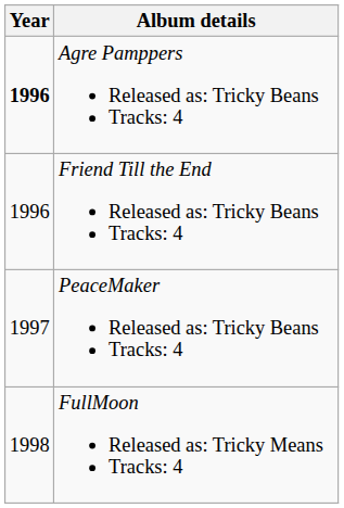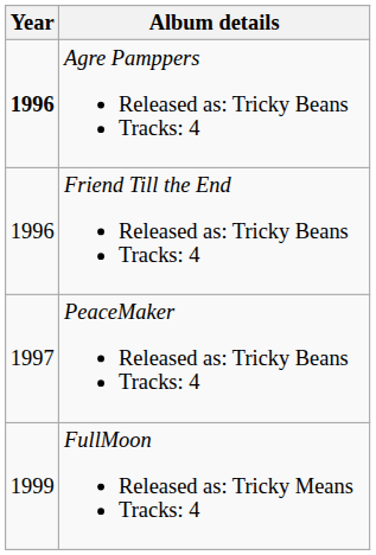FullMoon Released as: Tricky Means Tracks: 4 | Year: 1998 -> 1999
